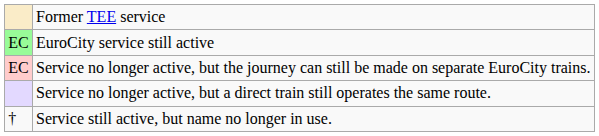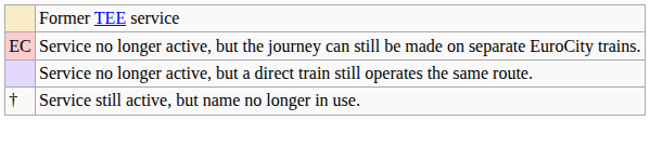- row: EC | EuroCity service still active
